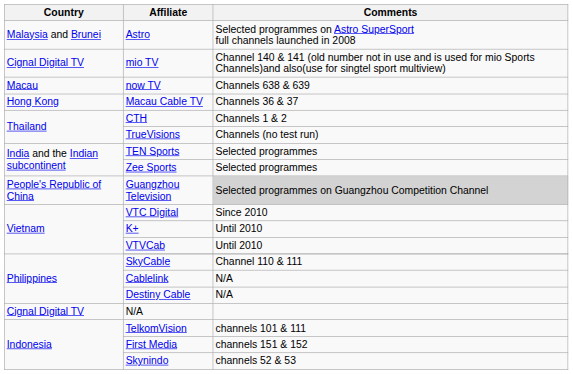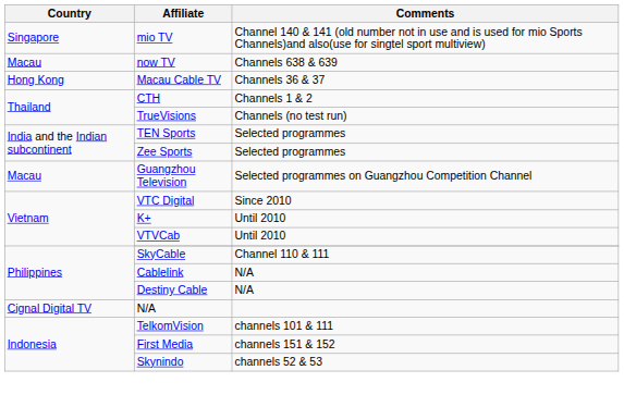- row: Malaysia and Brunei | Astro | Selected programmes on Astro SuperSport full channels launched in 2008
mio TV | Country: Cignal Digital TV -> Singapore
Guangzhou Television | Country: People's Republic of China -> Macau
Guangzhou Television | Comments: lightgrey background -> no background
